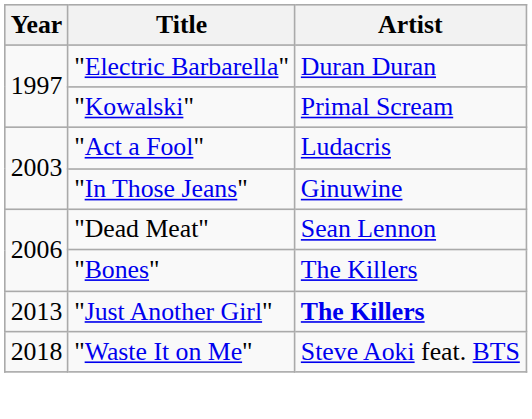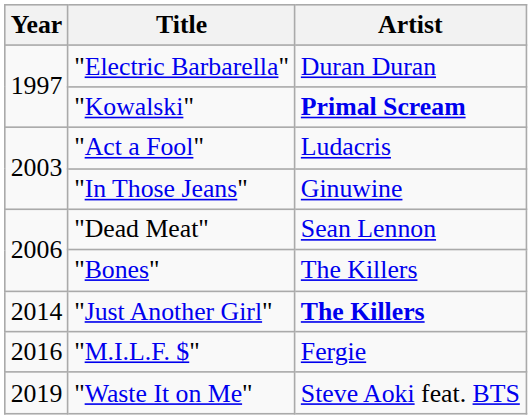"Kowalski" | Artist: normal -> bold
"Just Another Girl" | Year: 2013 -> 2014
+ row: 2016 | "M.I.L.F. $" | Fergie
"Waste It on Me" | Year: 2018 -> 2019
